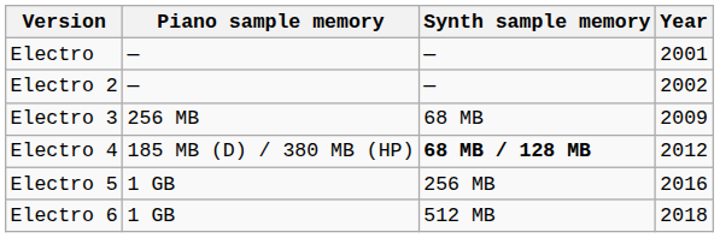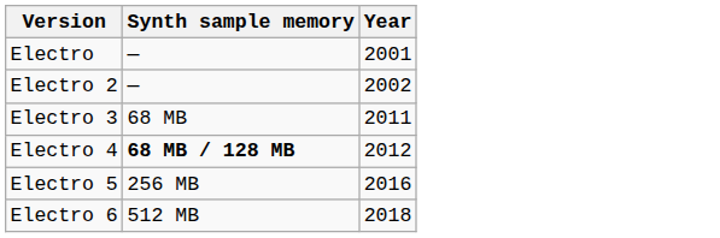- column: Piano sample memory | — | — | 256 MB | 185 MB (D) / 380 MB (HP) | 1 GB | 1 GB
Electro 3 | Year: 2009 -> 2011
